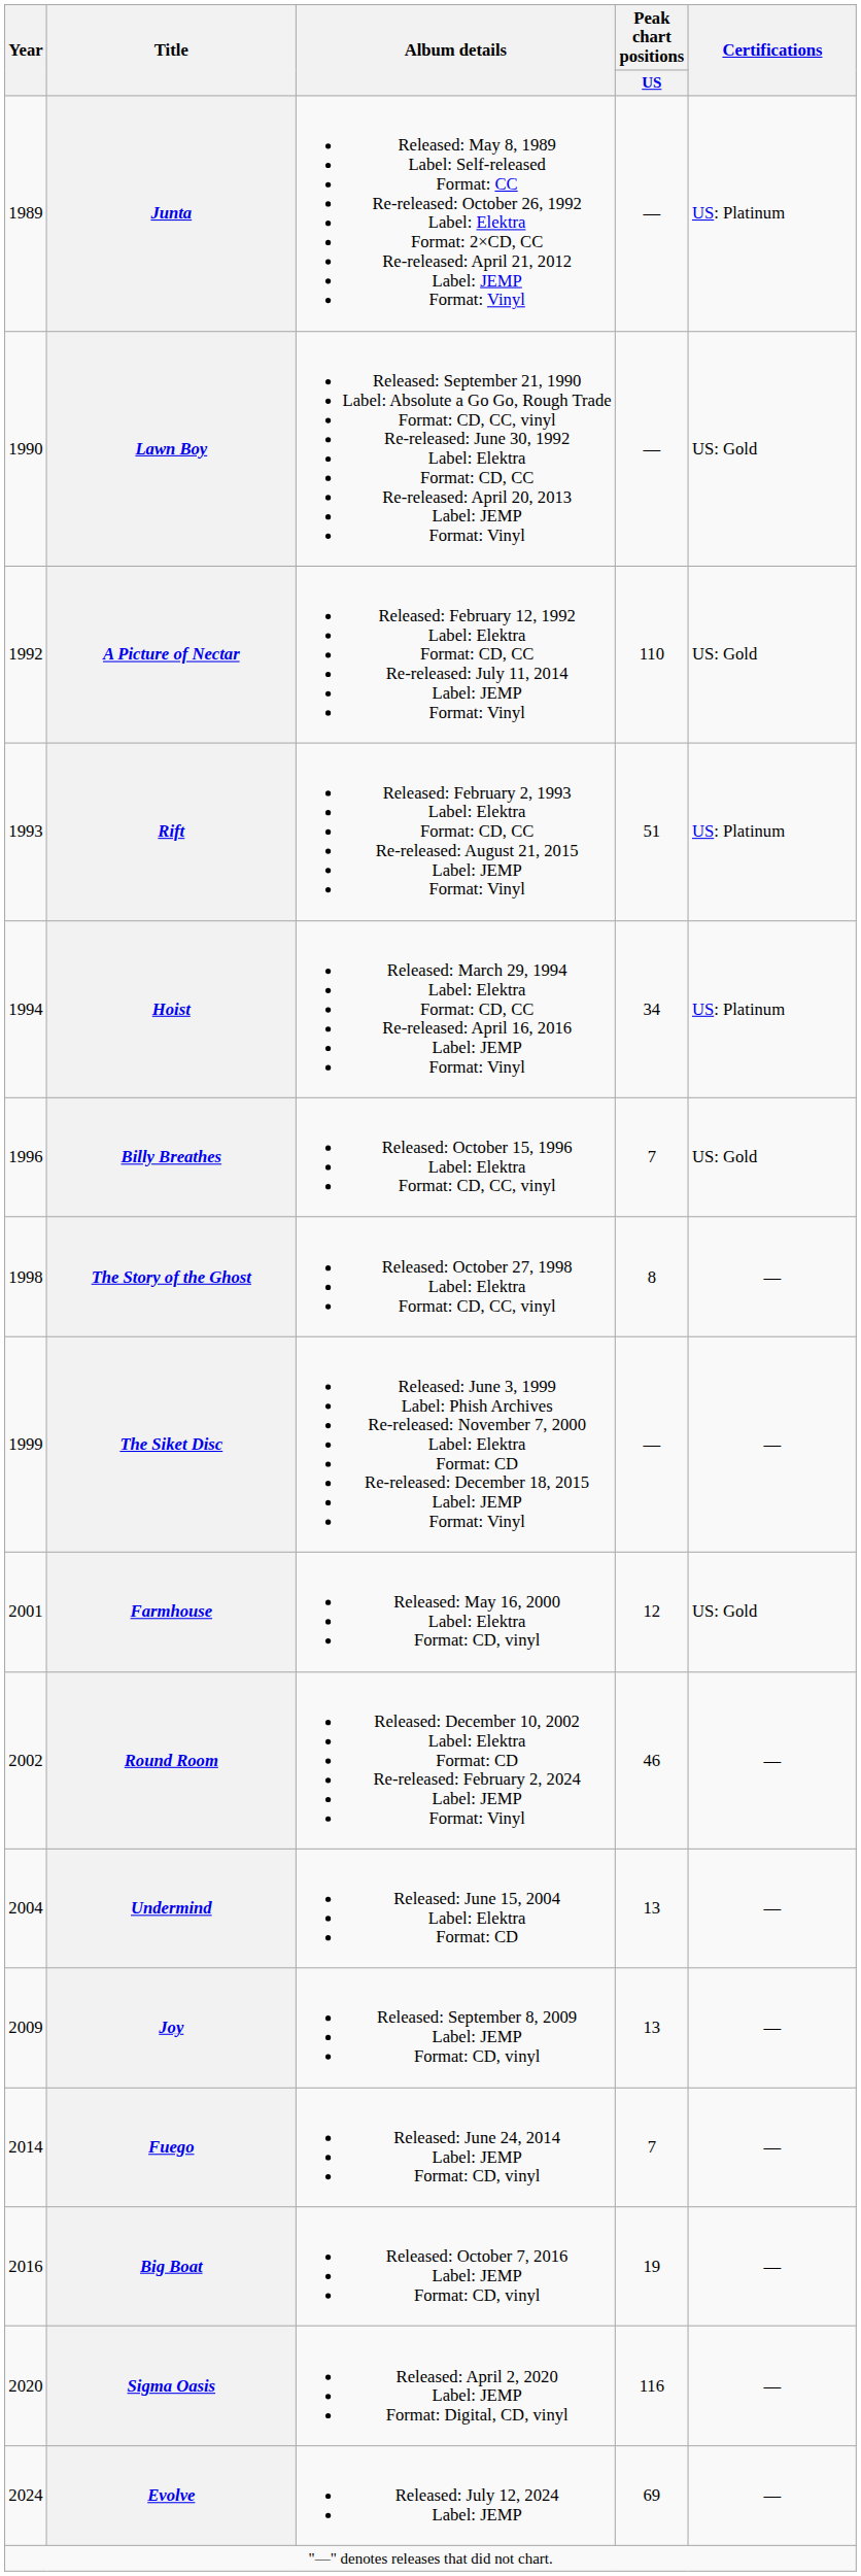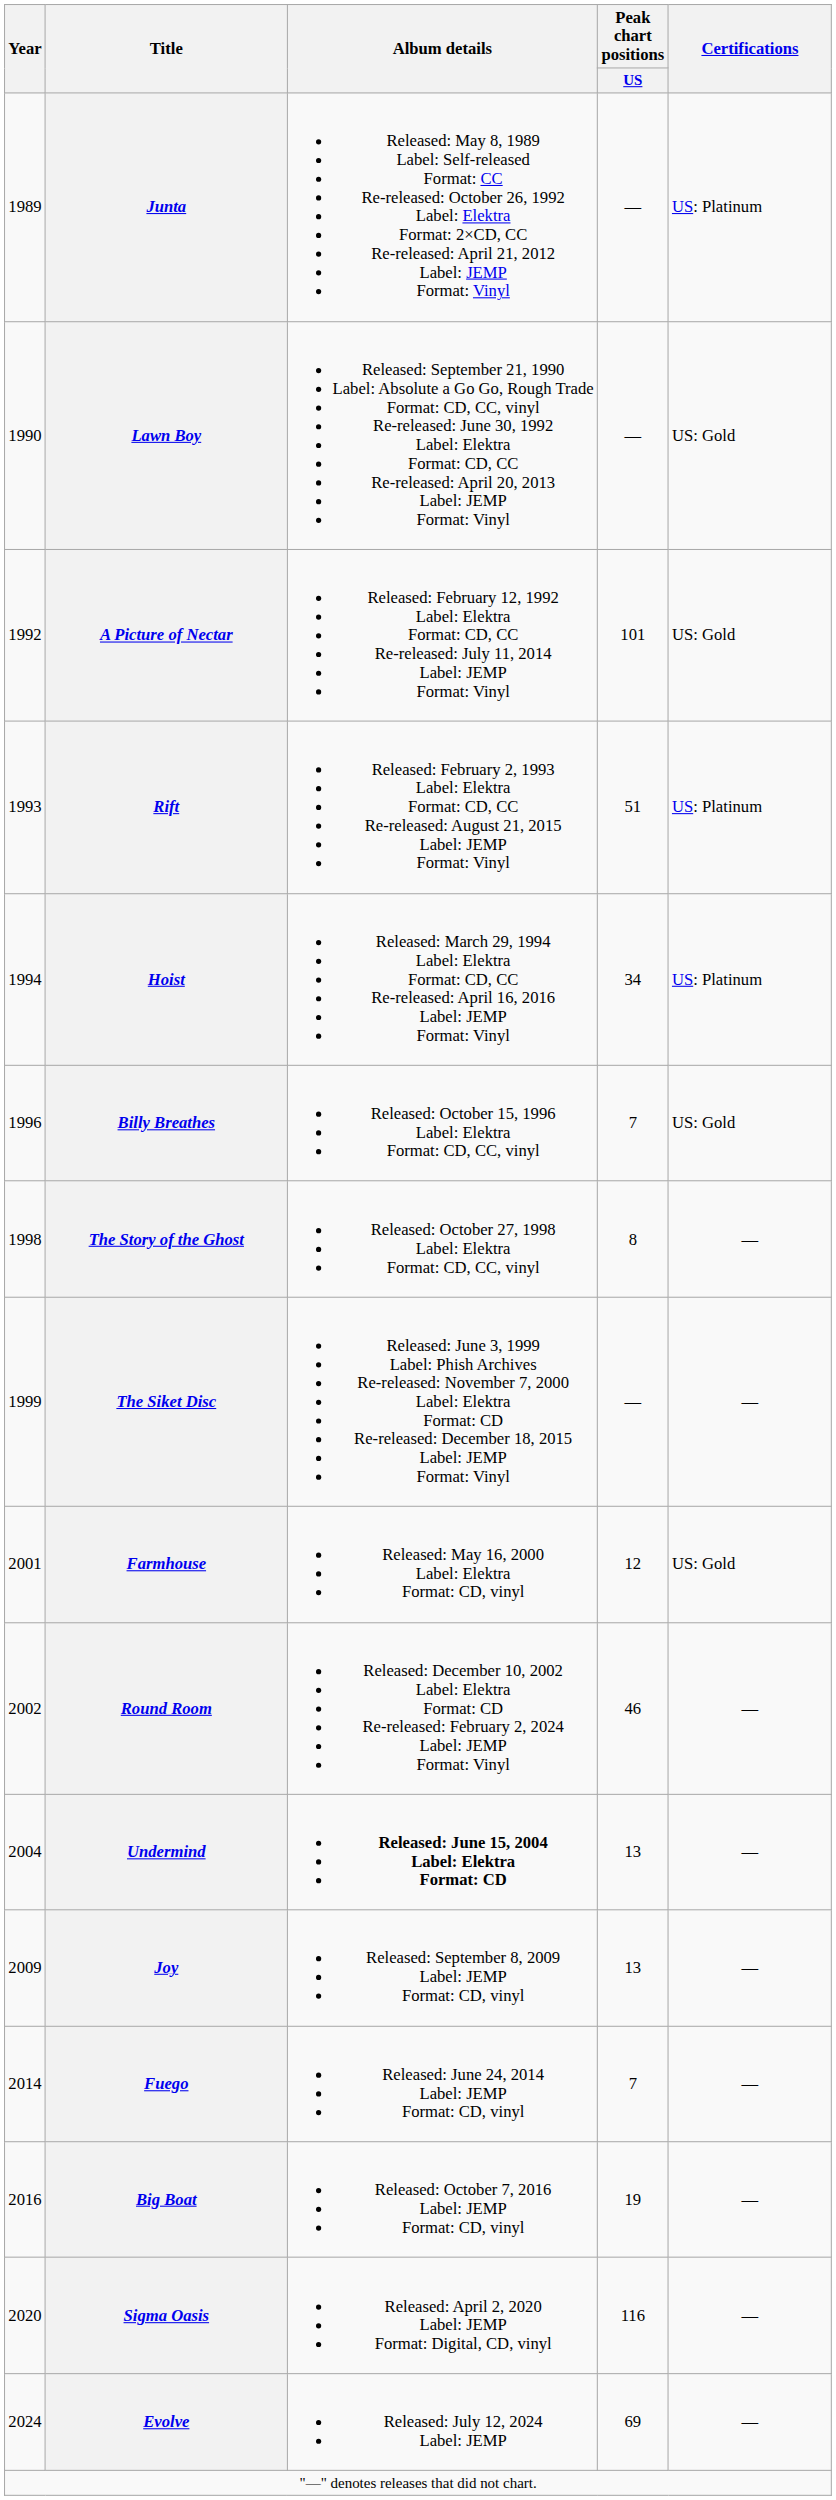A Picture of Nectar | Peak chart positions / US: 110 -> 101
Undermind | Album details: normal -> bold
